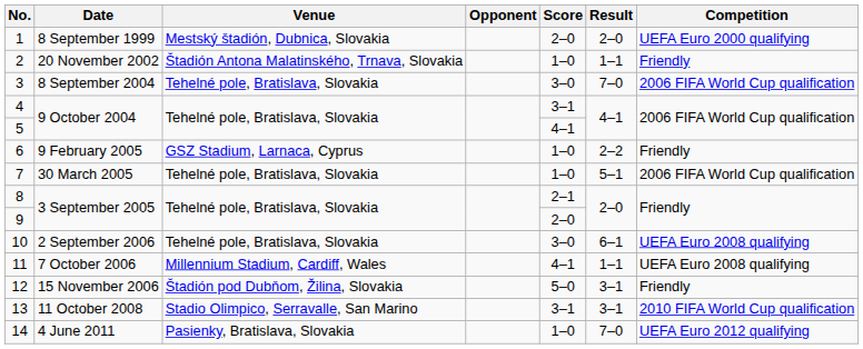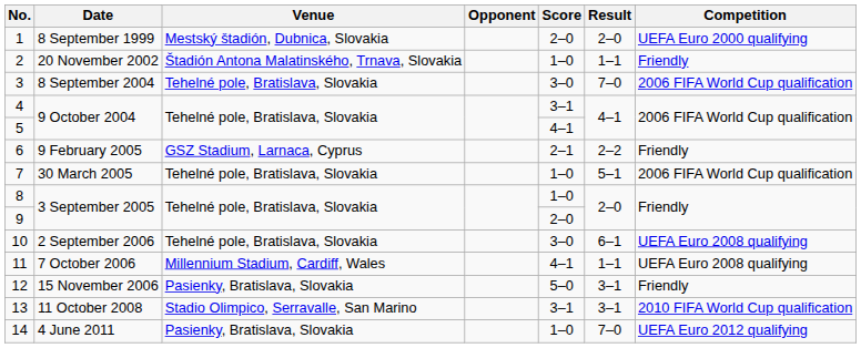6 | Score: 1–0 -> 2–1
8 | Score: 2–1 -> 1–0
12 | Venue: Štadión pod Dubňom, Žilina, Slovakia -> Pasienky, Bratislava, Slovakia
